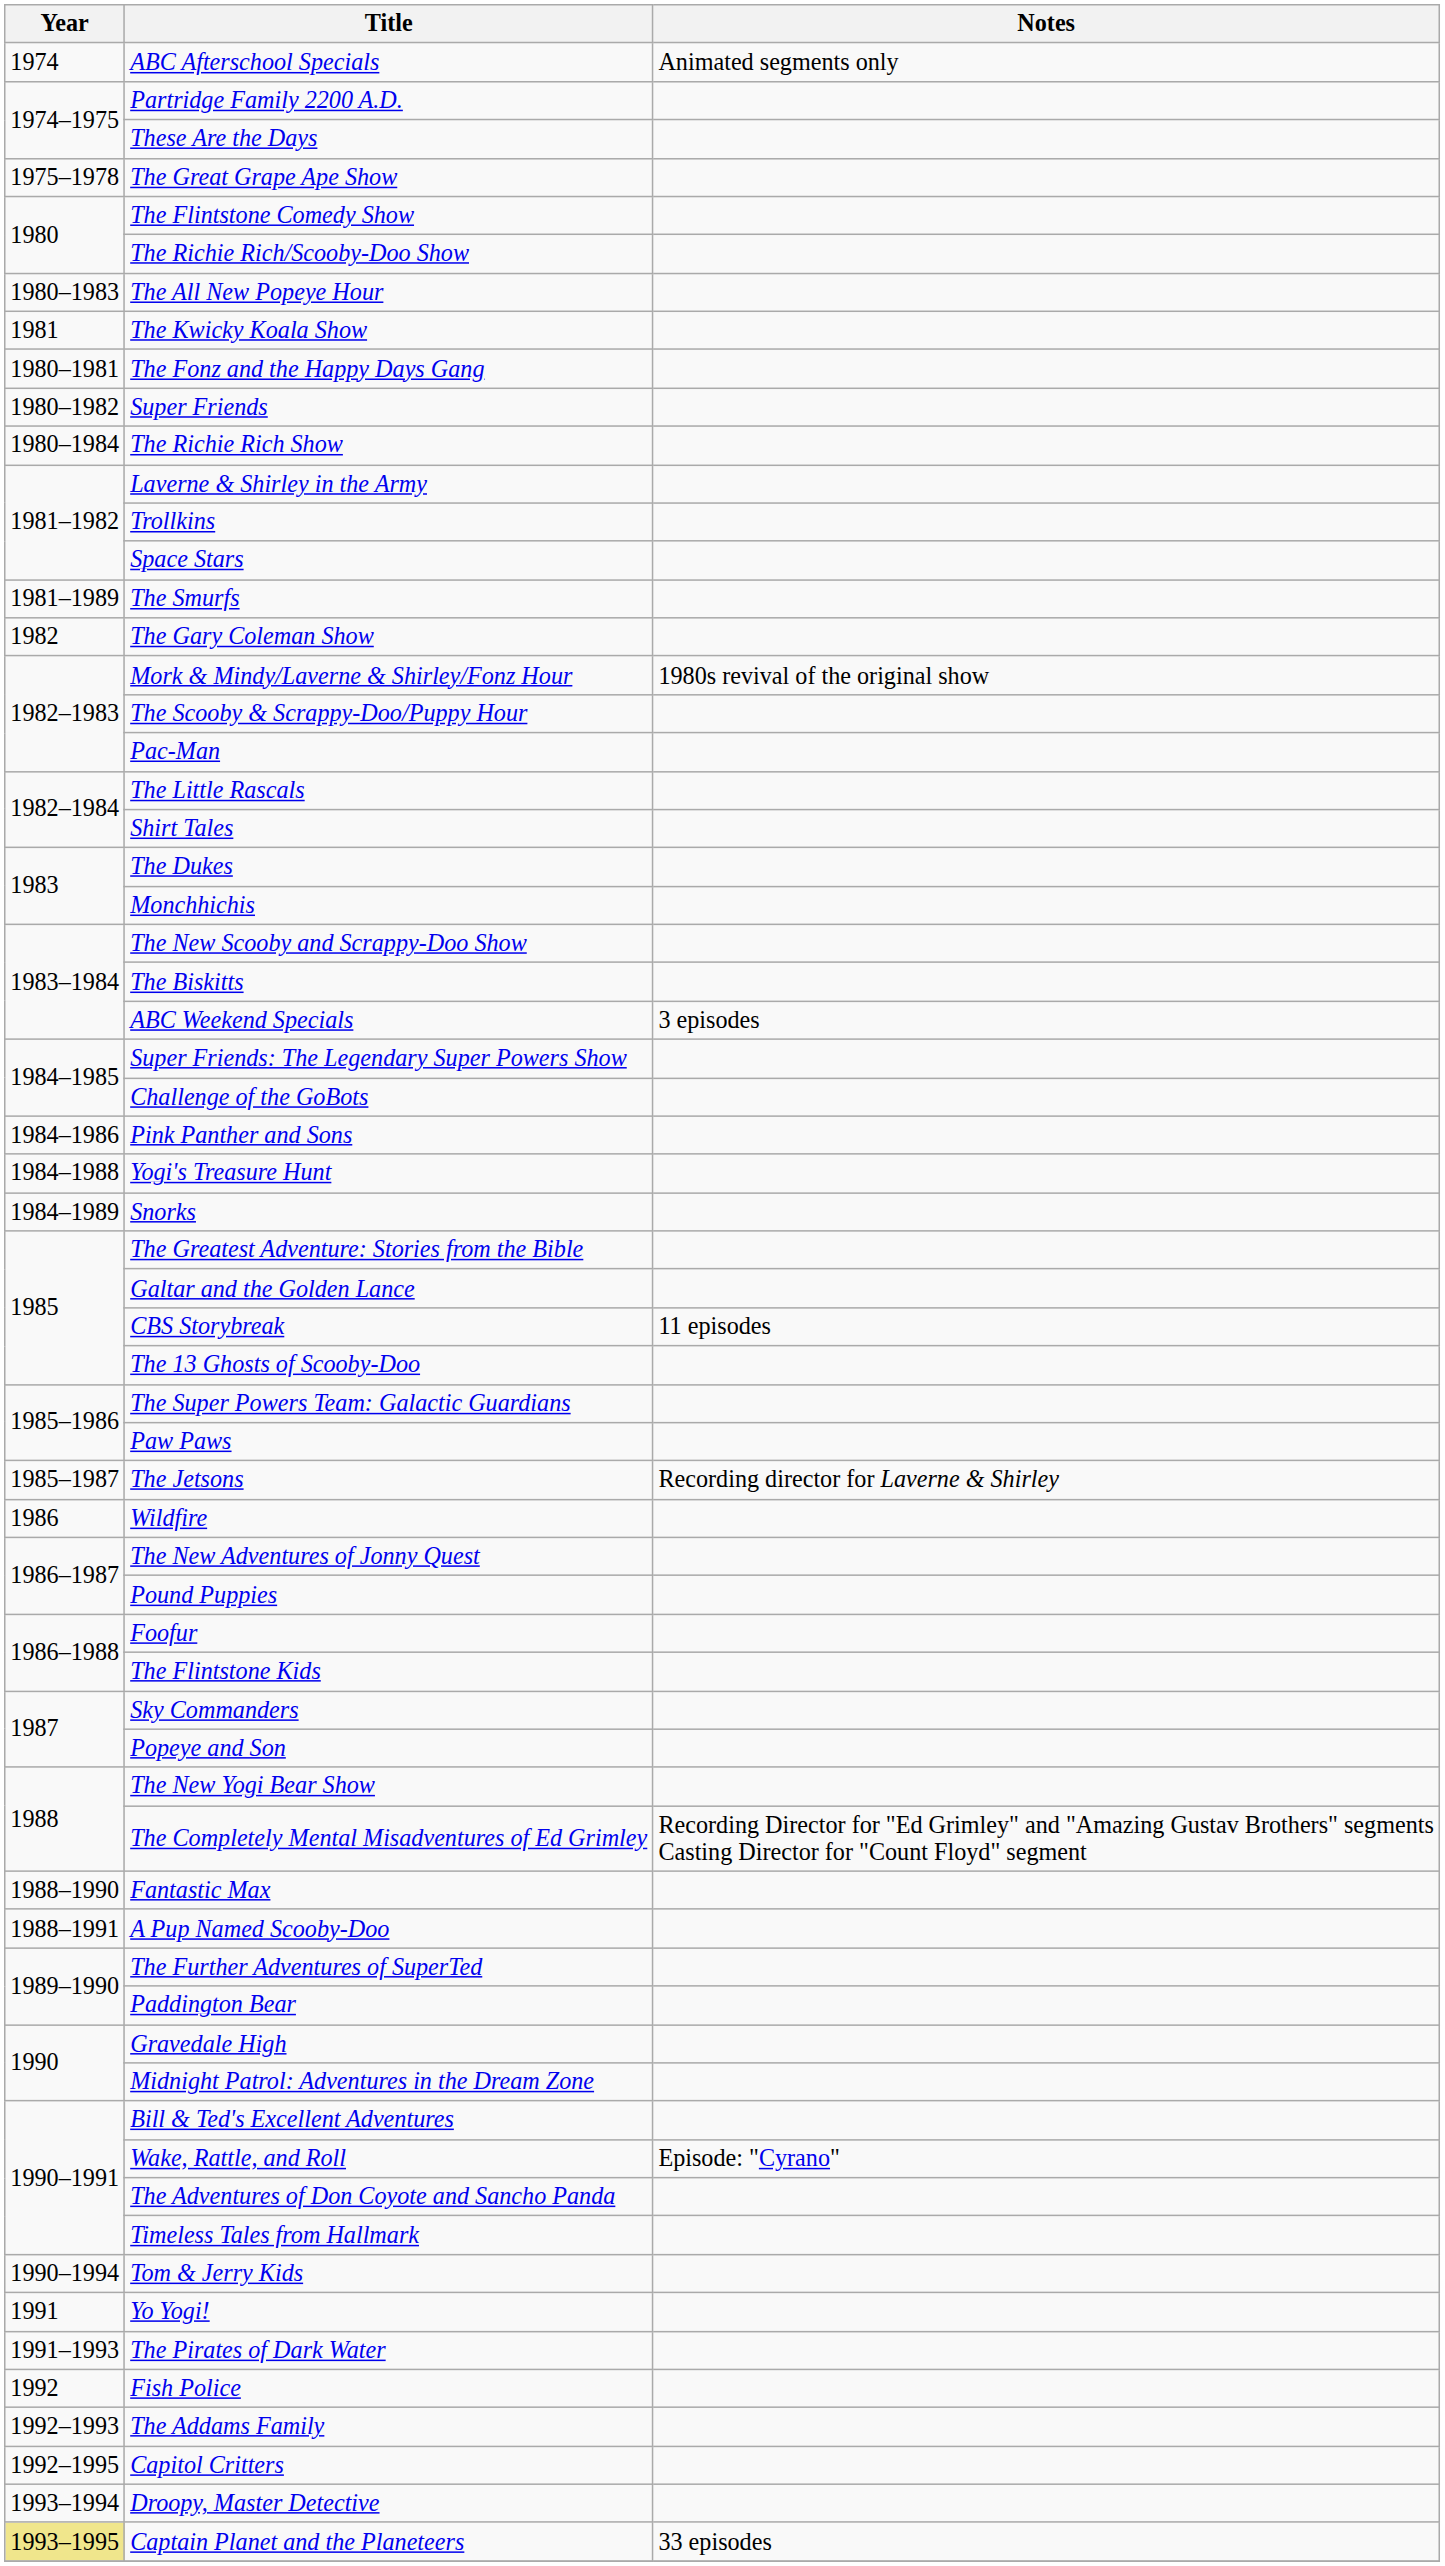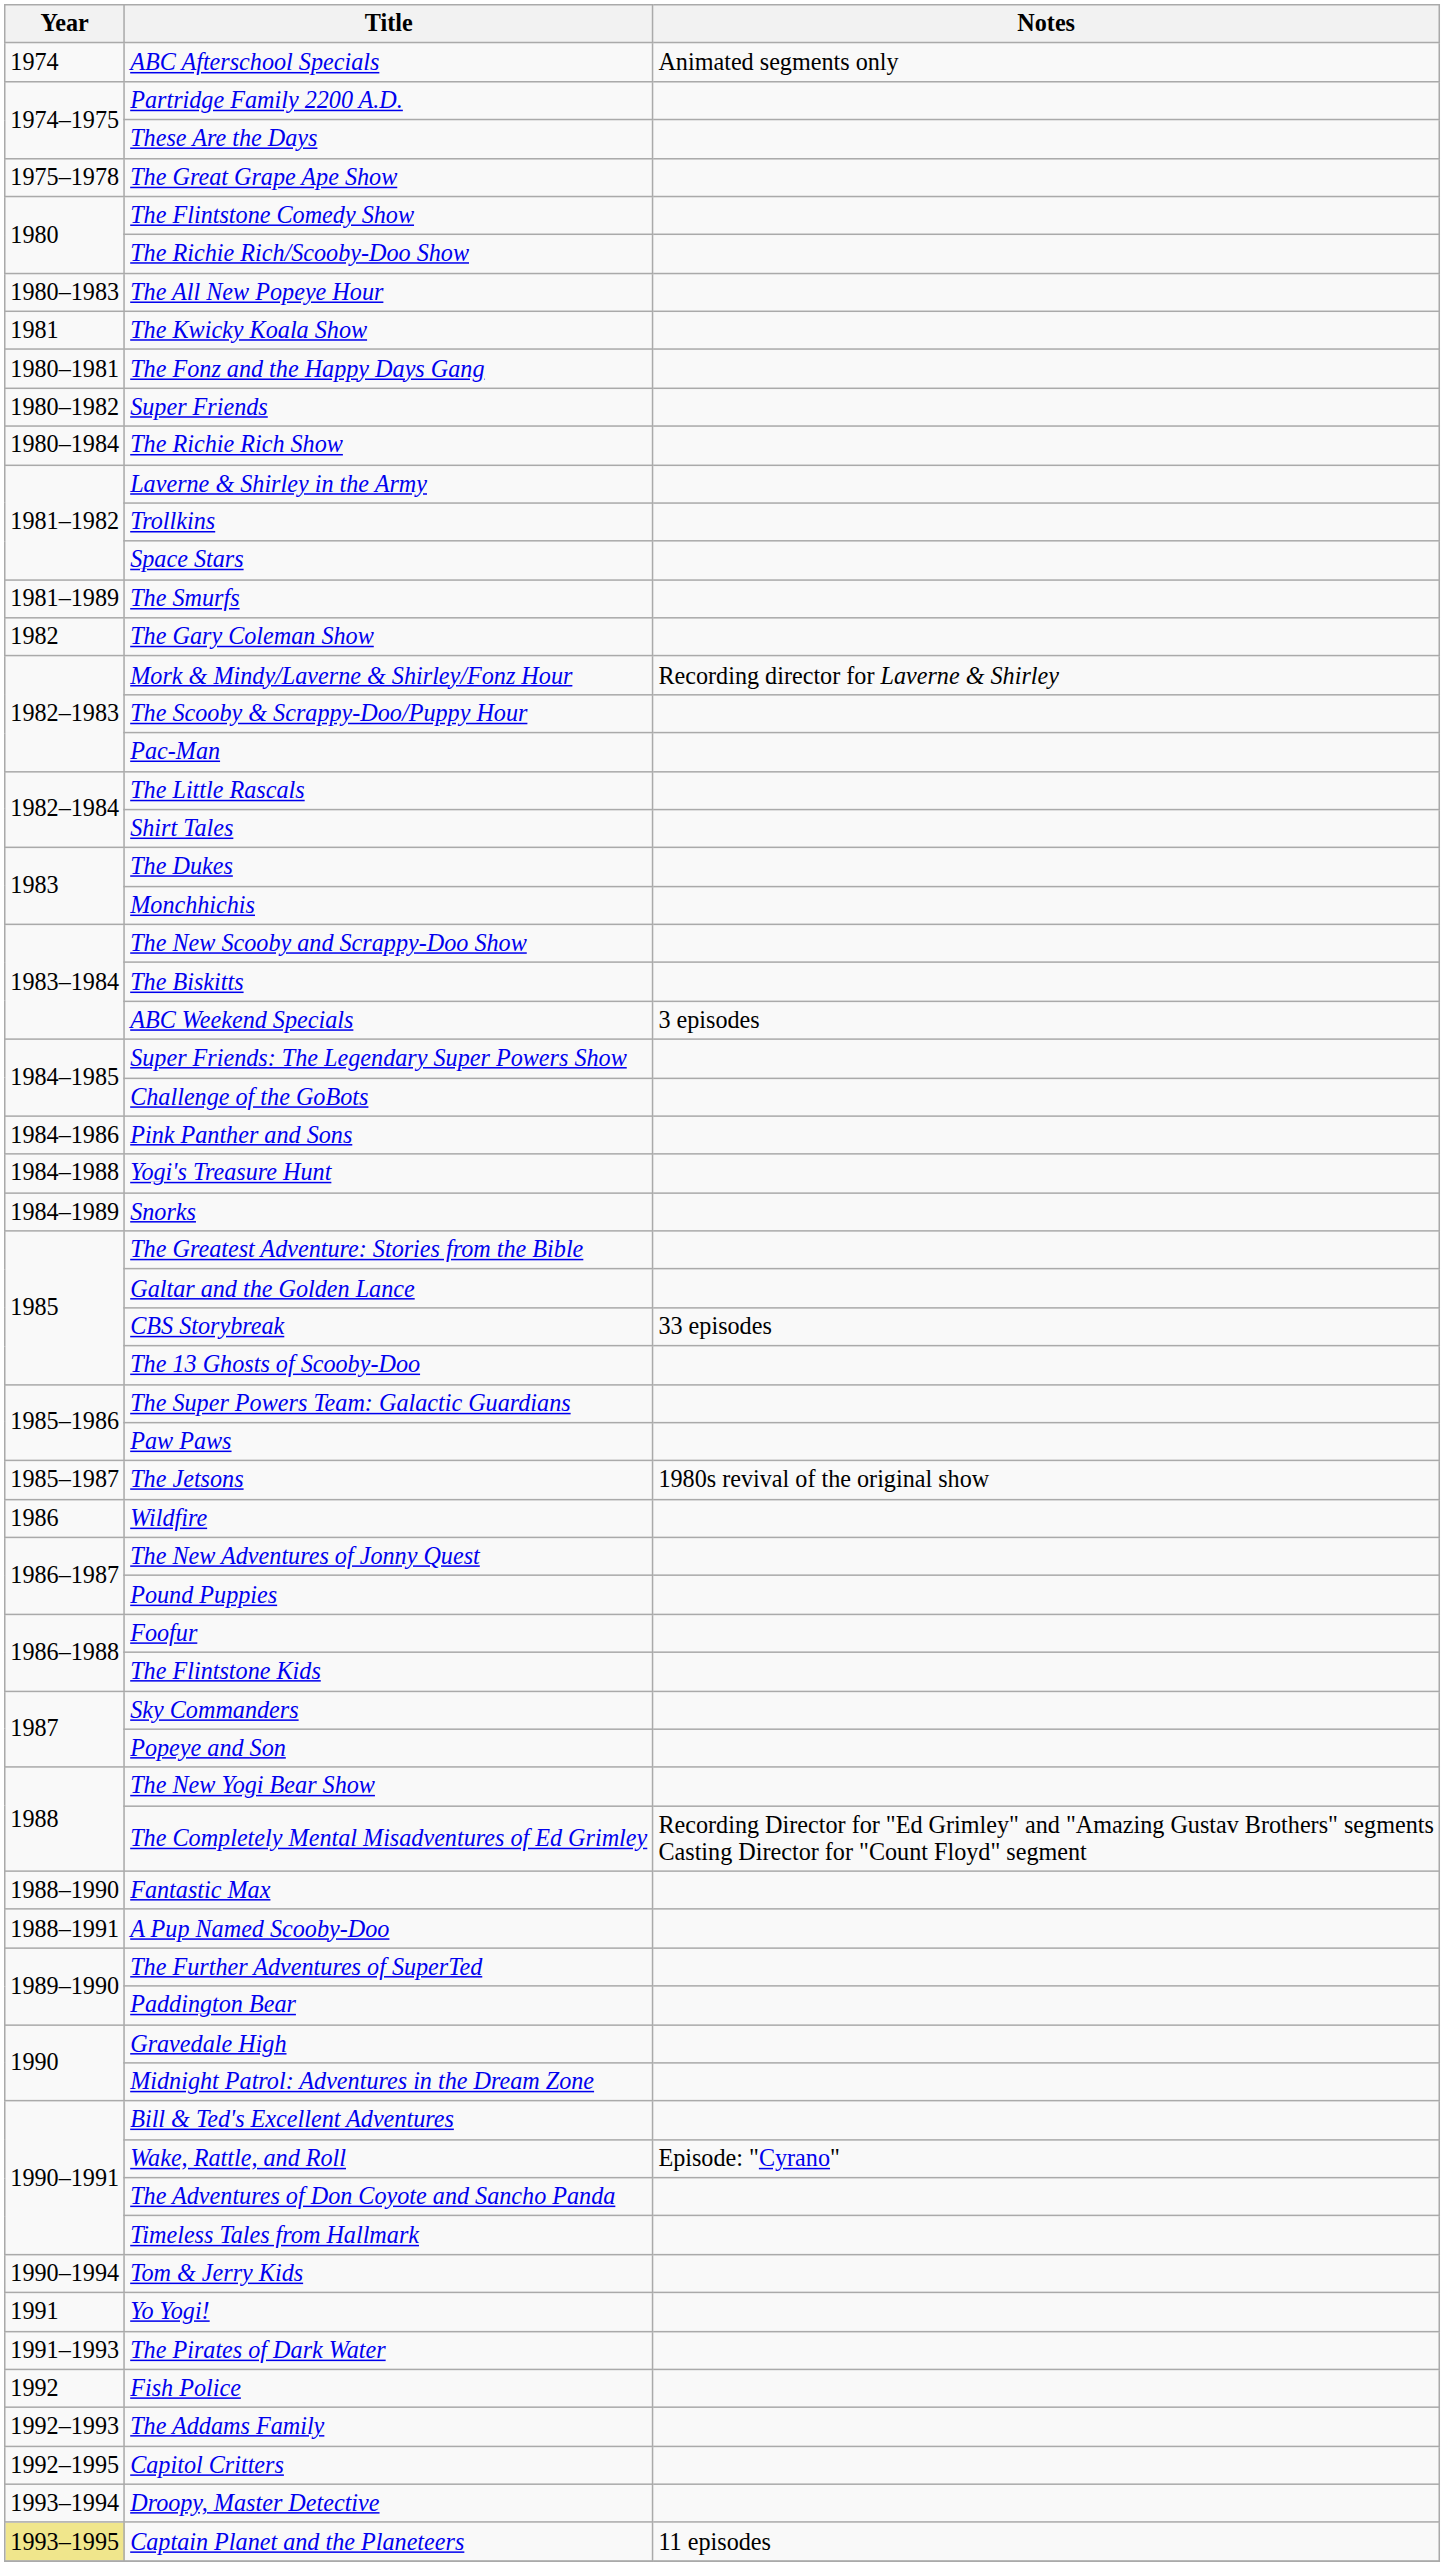Mork & Mindy/Laverne & Shirley/Fonz Hour | Notes: 1980s revival of the original show -> Recording director for Laverne & Shirley
CBS Storybreak | Notes: 11 episodes -> 33 episodes
The Jetsons | Notes: Recording director for Laverne & Shirley -> 1980s revival of the original show
Captain Planet and the Planeteers | Notes: 33 episodes -> 11 episodes
